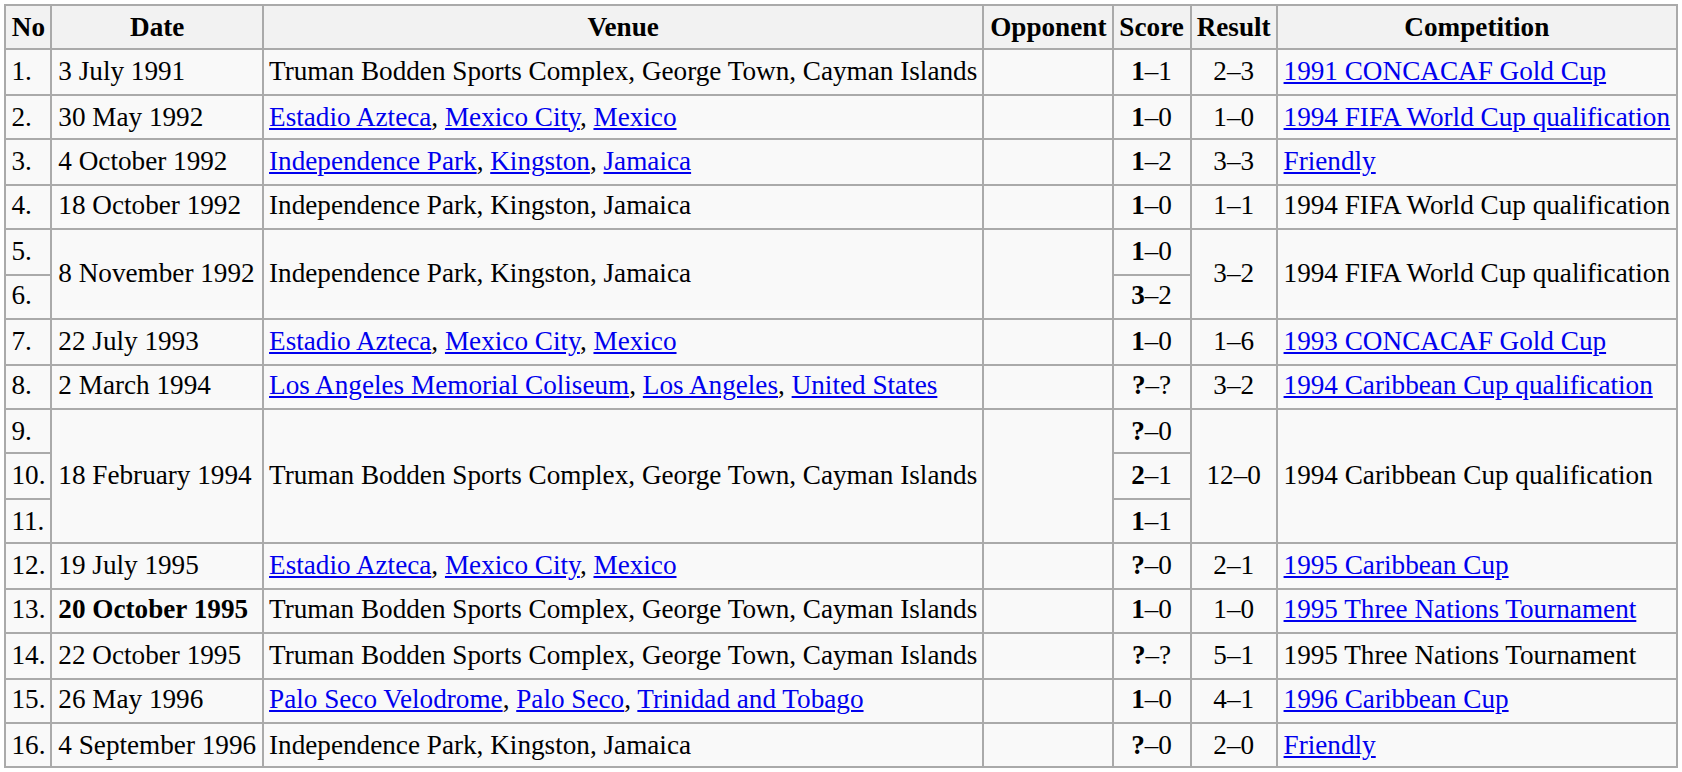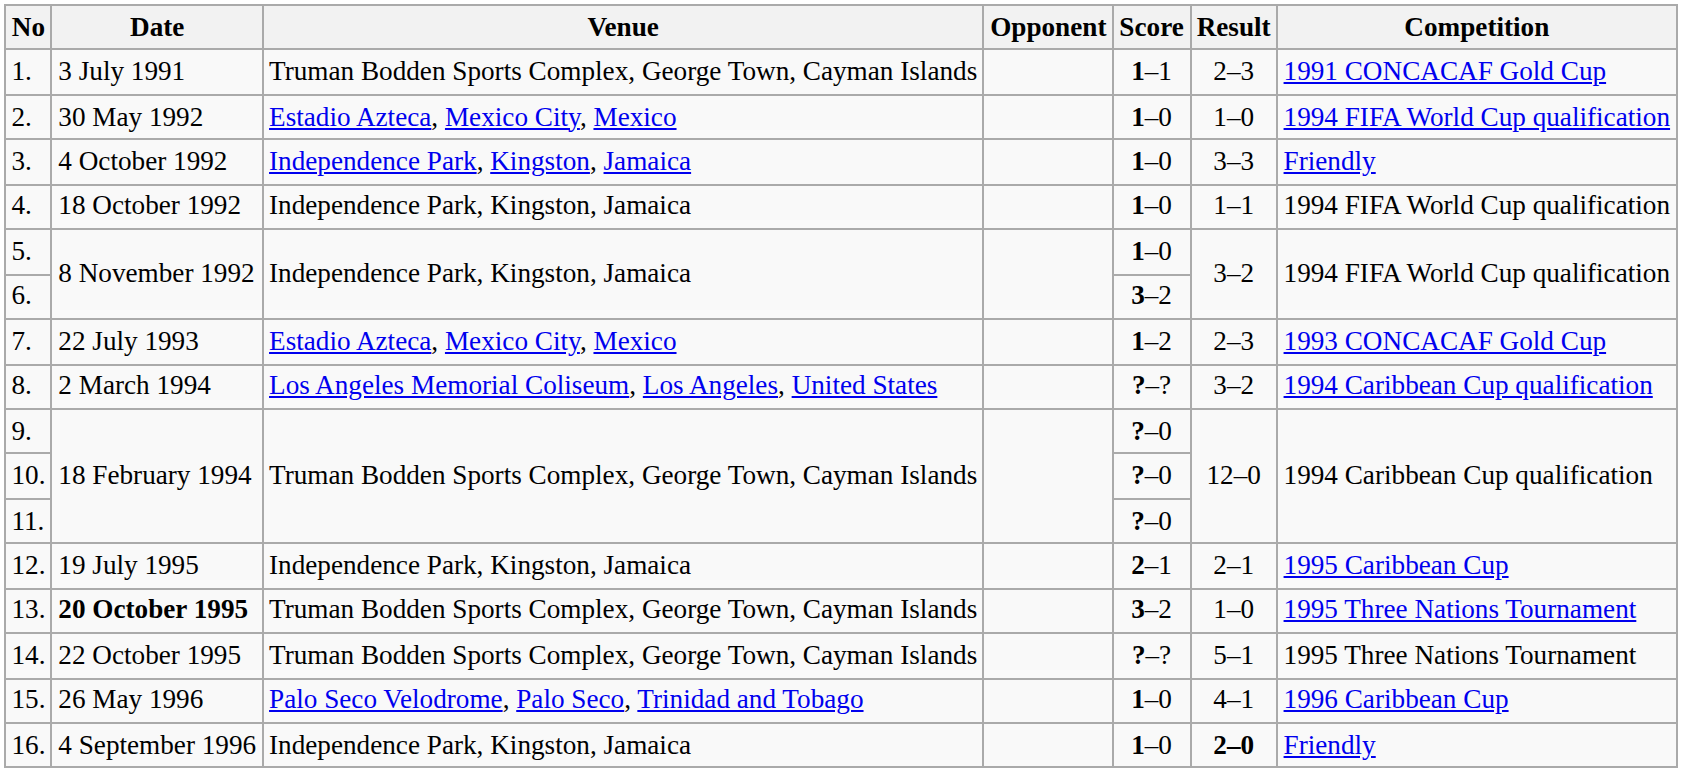3. | Score: 1–2 -> 1–0
7. | Score: 1–0 -> 1–2
7. | Result: 1–6 -> 2–3
10. | Score: 2–1 -> ?–0
11. | Score: 1–1 -> ?–0
12. | Venue: Estadio Azteca, Mexico City, Mexico -> Independence Park, Kingston, Jamaica
12. | Score: ?–0 -> 2–1
13. | Score: 1–0 -> 3–2
16. | Score: ?–0 -> 1–0
16. | Result: normal -> bold
